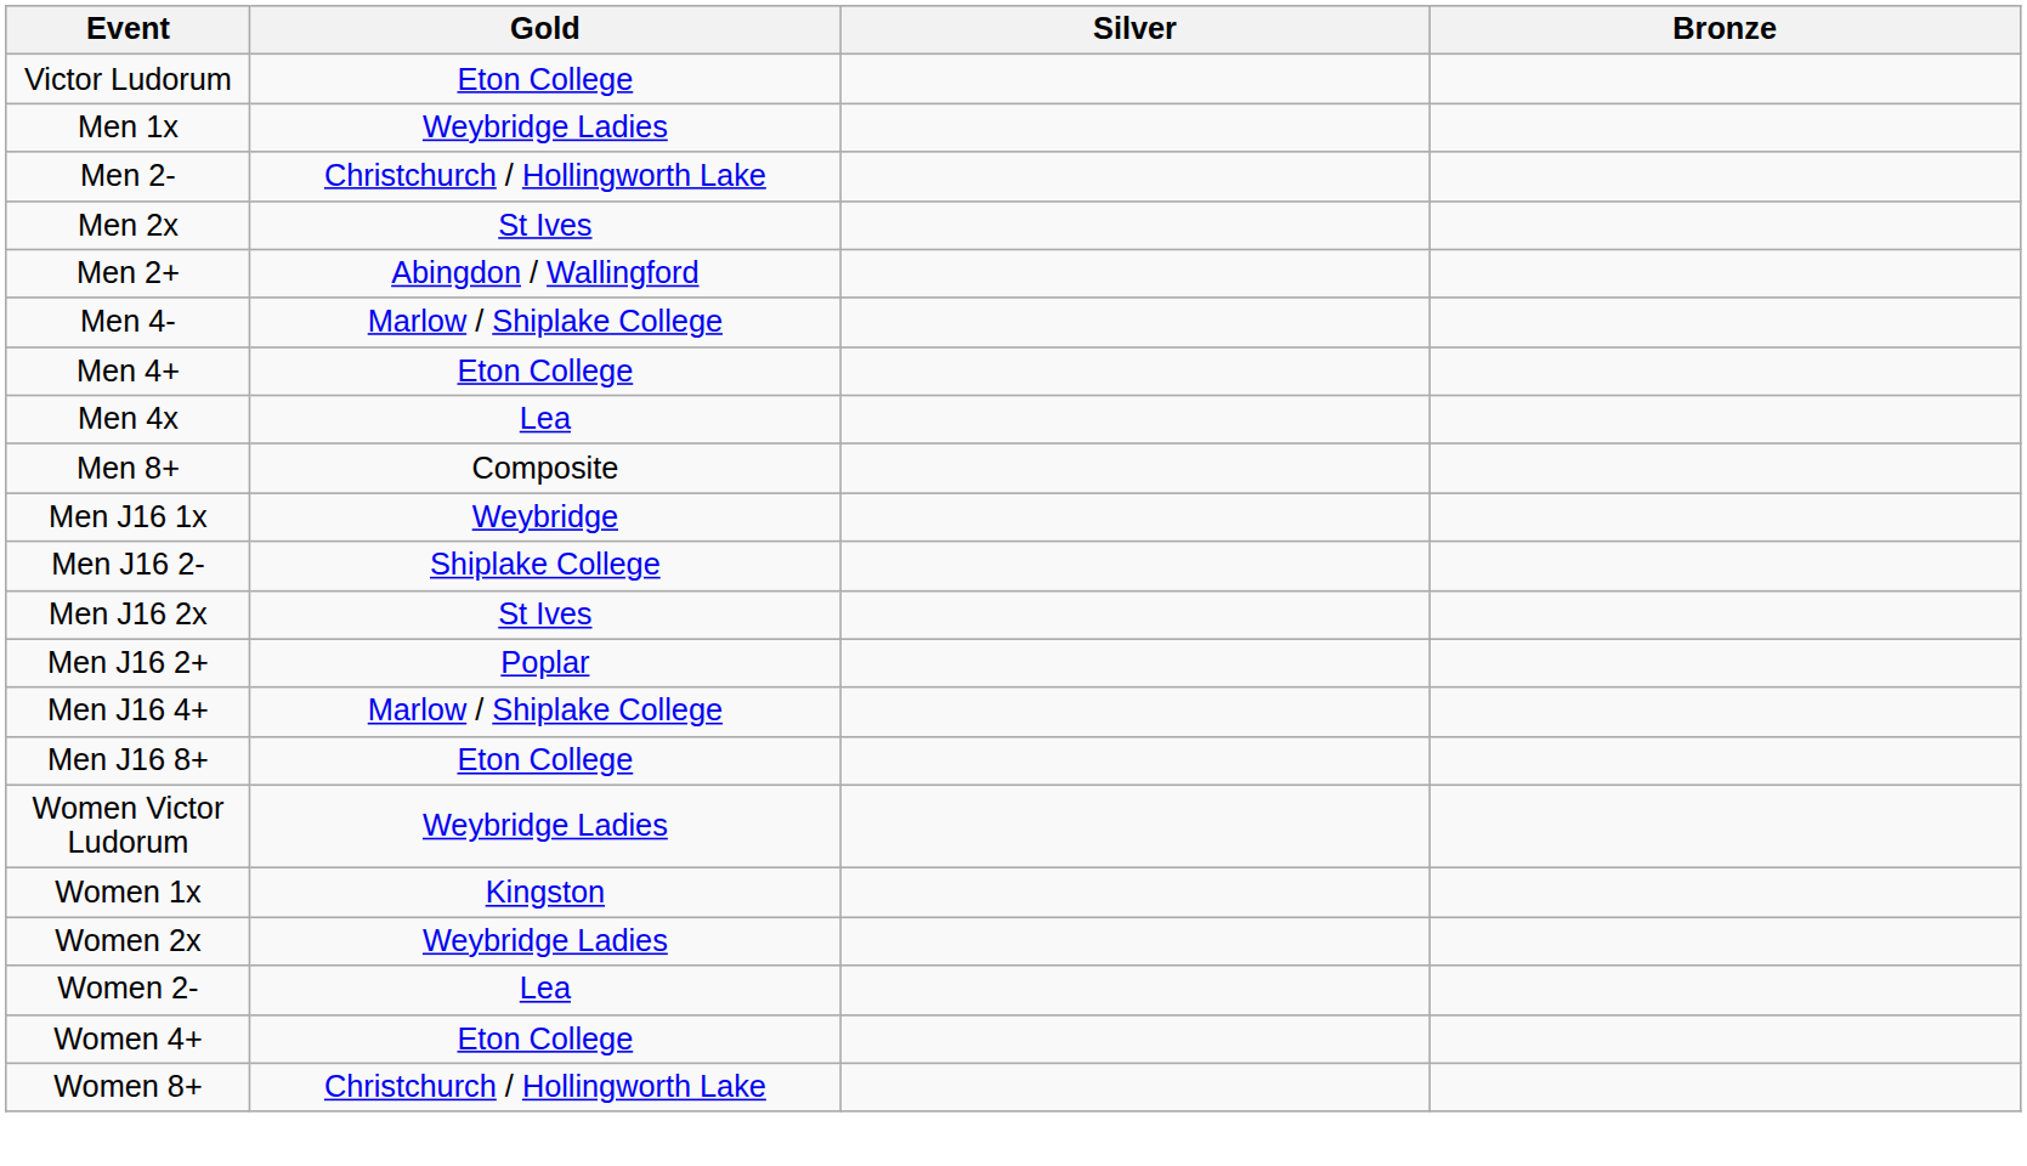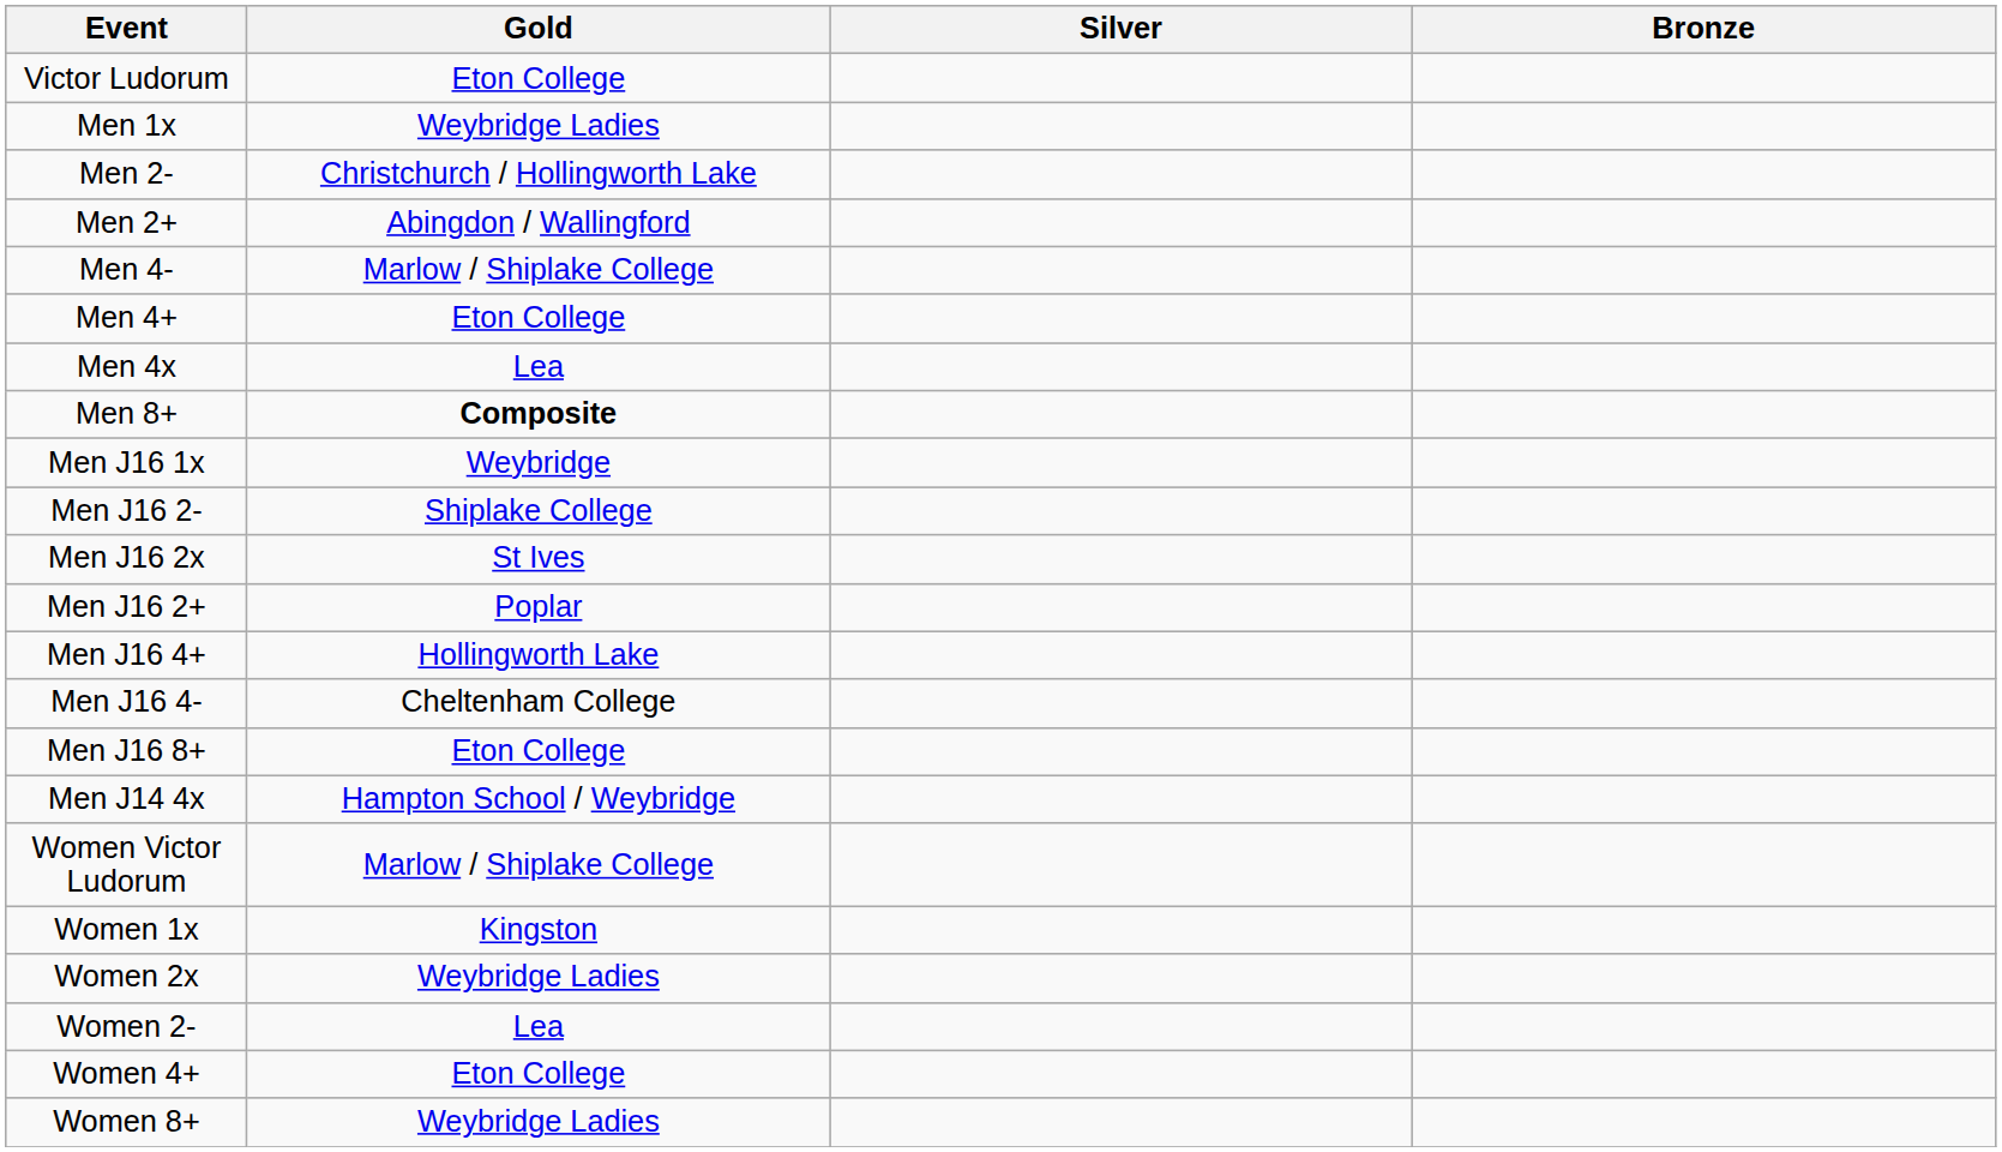- row: Men 2x | St Ives
Men 8+ | Gold: normal -> bold
Men J16 4+ | Gold: Marlow / Shiplake College -> Hollingworth Lake
+ row: Men J16 4- | Cheltenham College
+ row: Men J14 4x | Hampton School / Weybridge
Women Victor Ludorum | Gold: Weybridge Ladies -> Marlow / Shiplake College
Women 8+ | Gold: Christchurch / Hollingworth Lake -> Weybridge Ladies
